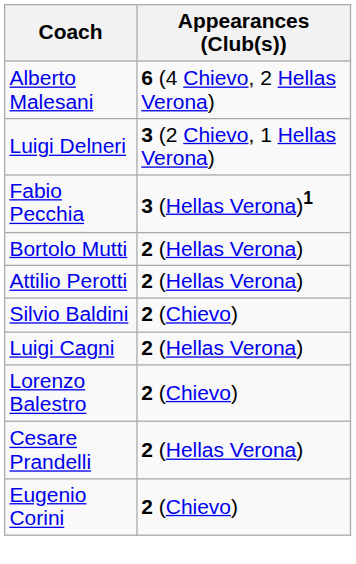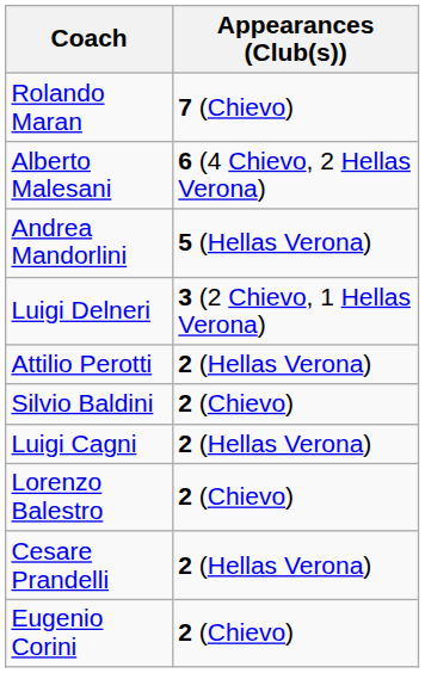+ row: Rolando Maran | 7 (Chievo)
+ row: Andrea Mandorlini | 5 (Hellas Verona)
- row: Fabio Pecchia | 3 (Hellas Verona)1
- row: Bortolo Mutti | 2 (Hellas Verona)
